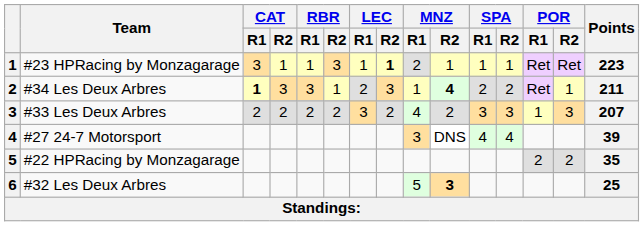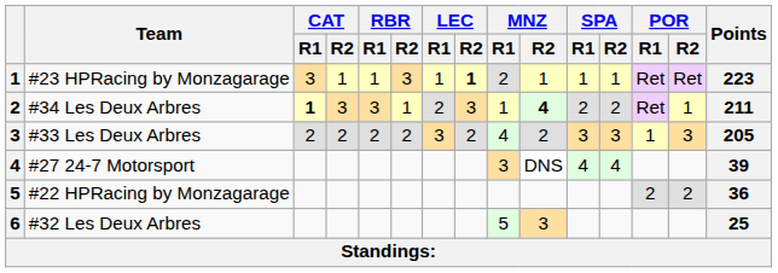#33 Les Deux Arbres | Points: 207 -> 205
#22 HPRacing by Monzagarage | Points: 35 -> 36
#32 Les Deux Arbres | MNZ / R2: bold -> normal
